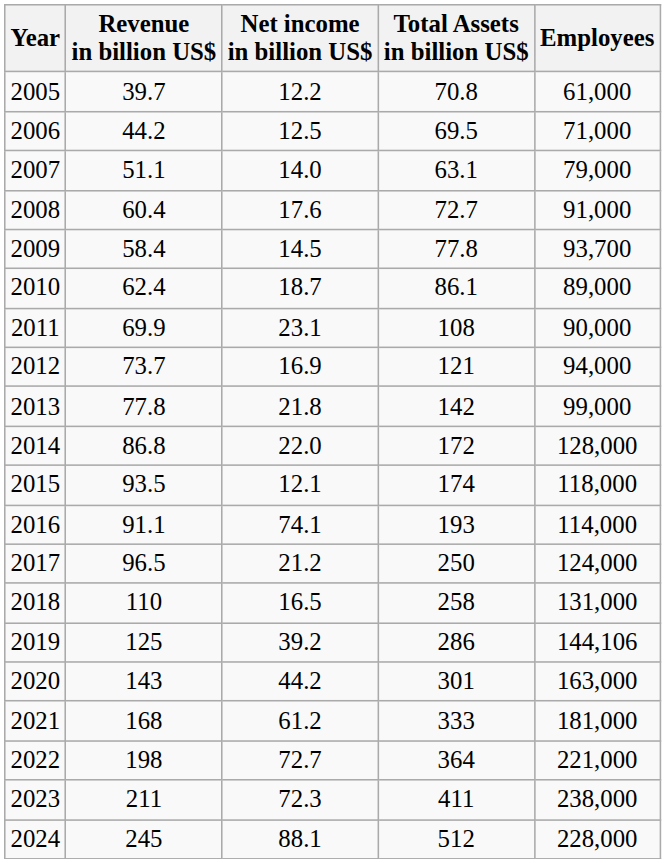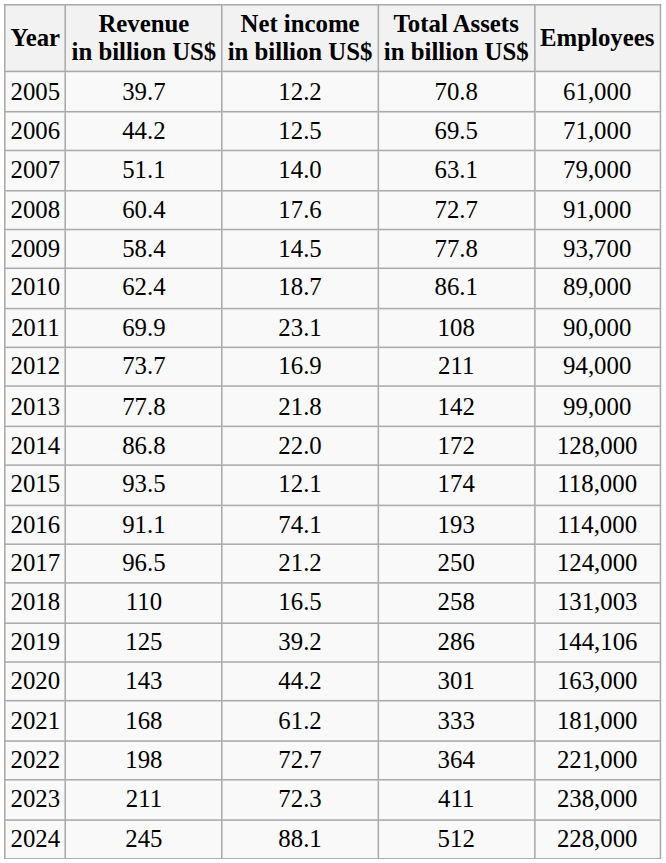2012 | Total Assets in billion US$: 121 -> 211
2018 | Employees: 131,000 -> 131,003
